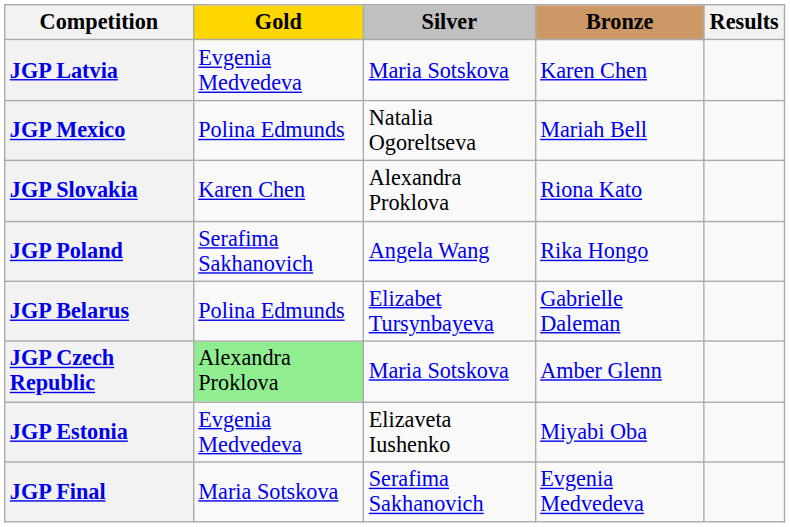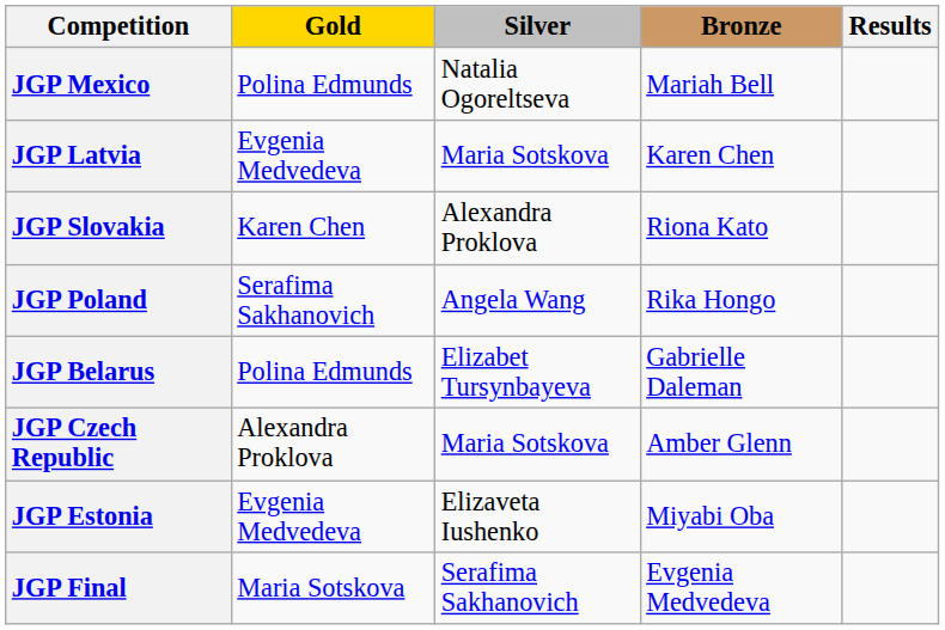rows swapped: JGP Latvia <-> JGP Mexico
JGP Czech Republic | Gold: lightgreen background -> no background
